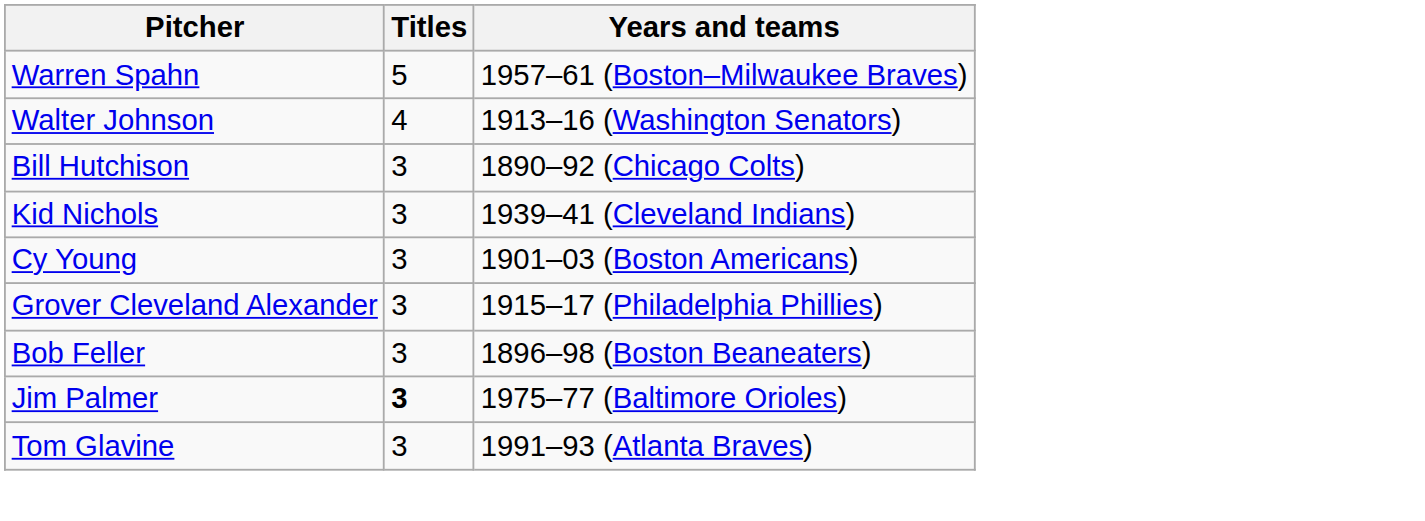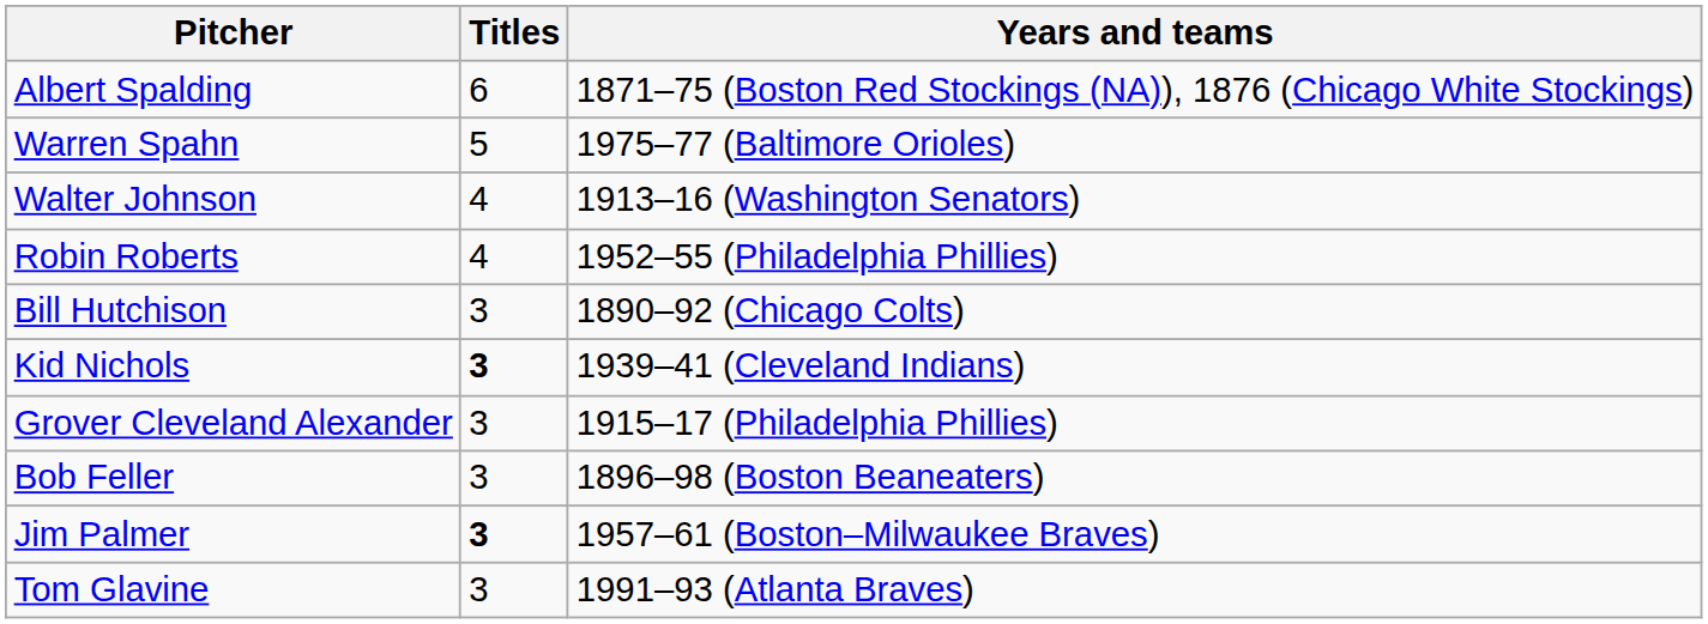+ row: Albert Spalding | 6 | 1871–75 (Boston Red Stockings (NA)), 1876 (Chicago White Stockings)
Warren Spahn | Years and teams: 1957–61 (Boston–Milwaukee Braves) -> 1975–77 (Baltimore Orioles)
+ row: Robin Roberts | 4 | 1952–55 (Philadelphia Phillies)
Kid Nichols | Titles: normal -> bold
- row: Cy Young | 3 | 1901–03 (Boston Americans)
Jim Palmer | Years and teams: 1975–77 (Baltimore Orioles) -> 1957–61 (Boston–Milwaukee Braves)
